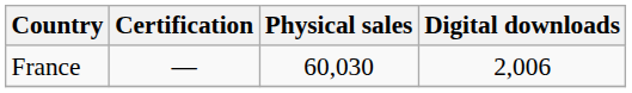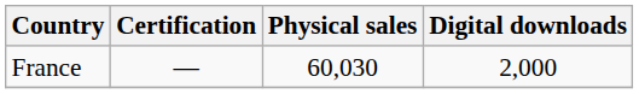France | Digital downloads: 2,006 -> 2,000
